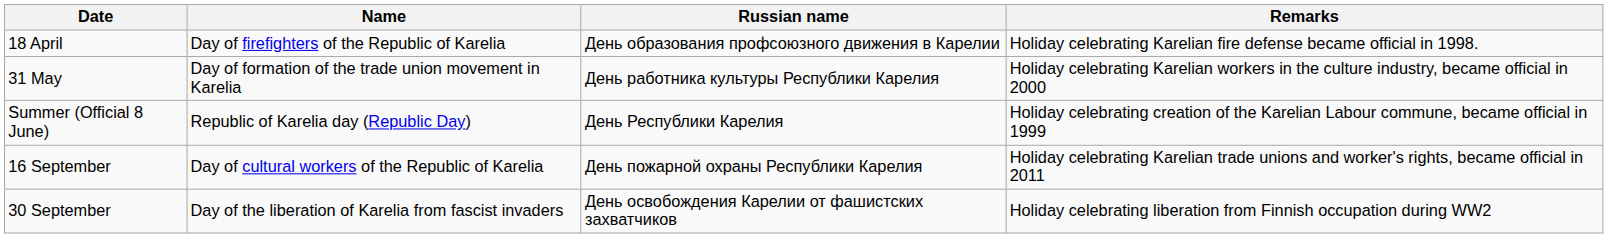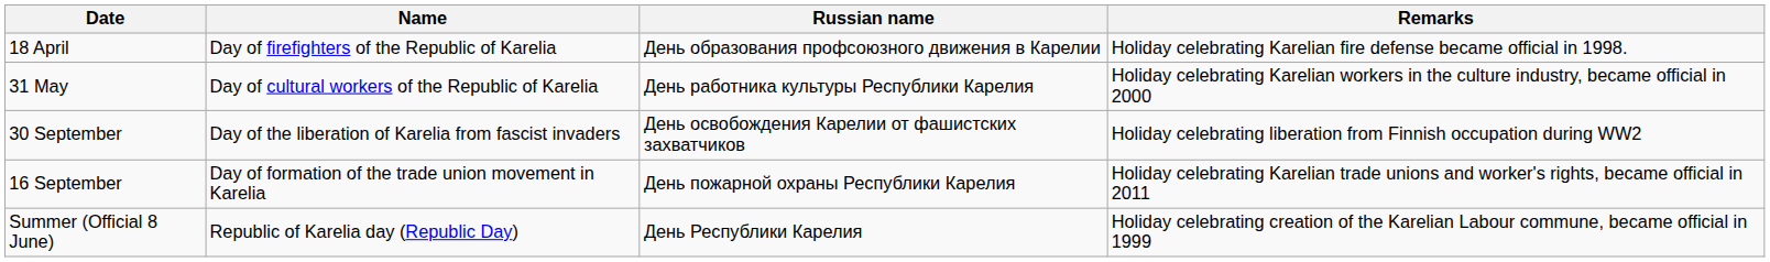31 May | Name: Day of formation of the trade union movement in Karelia -> Day of cultural workers of the Republic of Karelia
rows swapped: Summer (Official 8 June) <-> 30 September
16 September | Name: Day of cultural workers of the Republic of Karelia -> Day of formation of the trade union movement in Karelia
